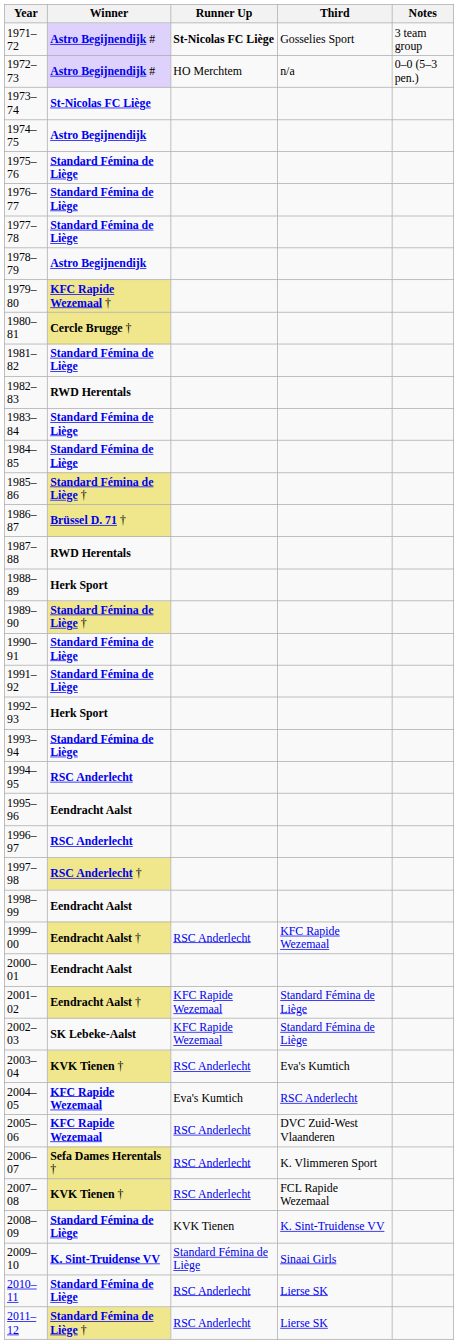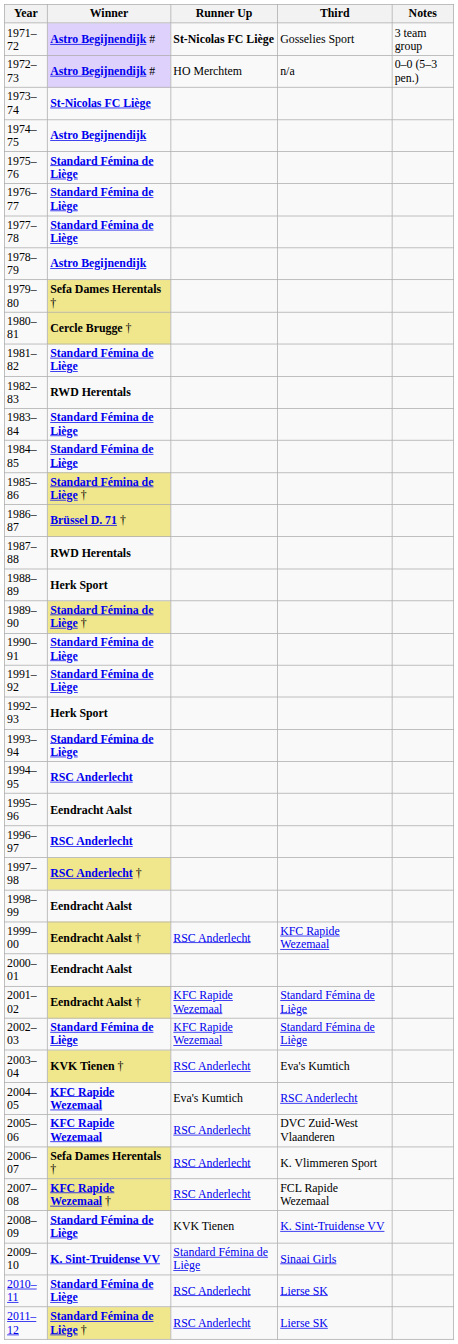1979–80 | Winner: KFC Rapide Wezemaal † -> Sefa Dames Herentals †
2002–03 | Winner: SK Lebeke-Aalst -> Standard Fémina de Liège
2007–08 | Winner: KVK Tienen † -> KFC Rapide Wezemaal †
